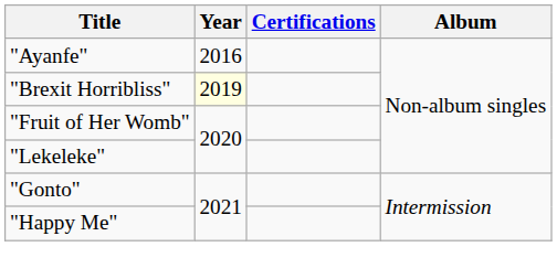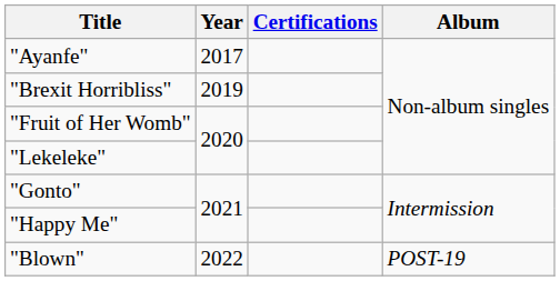"Ayanfe" | Year: 2016 -> 2017
"Brexit Horribliss" | Year: lightyellow background -> no background
+ row: "Blown" | 2022 | POST-19
